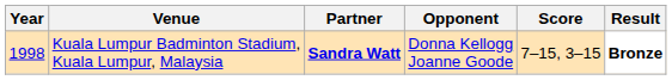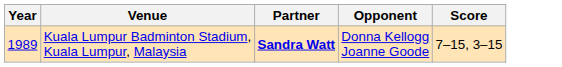- column: Result | Bronze
Kuala Lumpur Badminton Stadium, Kuala Lumpur, Malaysia | Year: 1998 -> 1989
